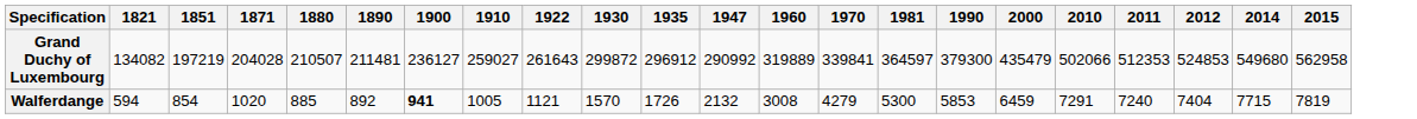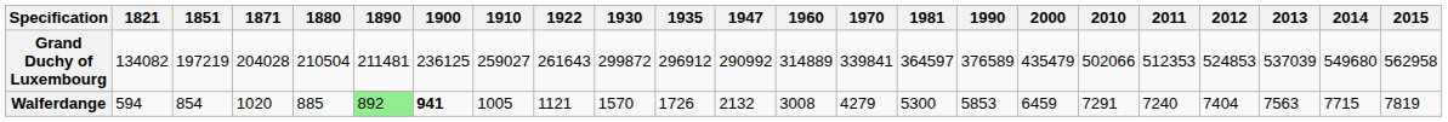+ column: 2013 | 537039 | 7563
Grand Duchy of Luxembourg | 1880: 210507 -> 210504
Grand Duchy of Luxembourg | 1900: 236127 -> 236125
Grand Duchy of Luxembourg | 1960: 319889 -> 314889
Grand Duchy of Luxembourg | 1990: 379300 -> 376589
Walferdange | 1890: no background -> lightgreen background
